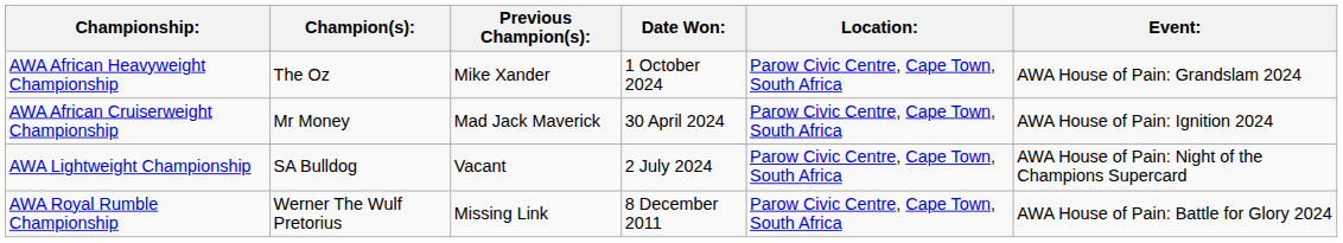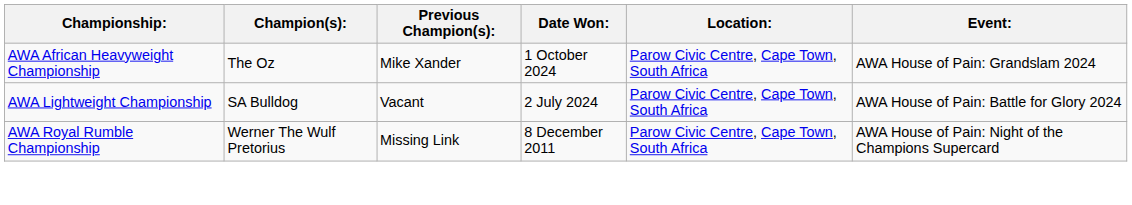- row: AWA African Cruiserweight Championship | Mr Money | Mad Jack Maverick | 30 April 2024 | Parow Civic Centre, Cape Town, South Africa | AWA House of Pain: Ignition 2024
AWA Lightweight Championship | Event:: AWA House of Pain: Night of the Champions Supercard -> AWA House of Pain: Battle for Glory 2024
AWA Royal Rumble Championship | Event:: AWA House of Pain: Battle for Glory 2024 -> AWA House of Pain: Night of the Champions Supercard
